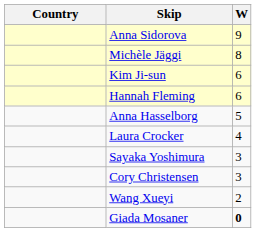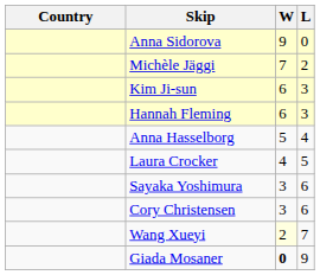+ column: L | 0 | 2 | 3 | 3 | 4 | 5 | 6 | 6 | 7 | 9
Michèle Jäggi | W: 8 -> 7
Wang Xueyi | W: no background -> lightyellow background
